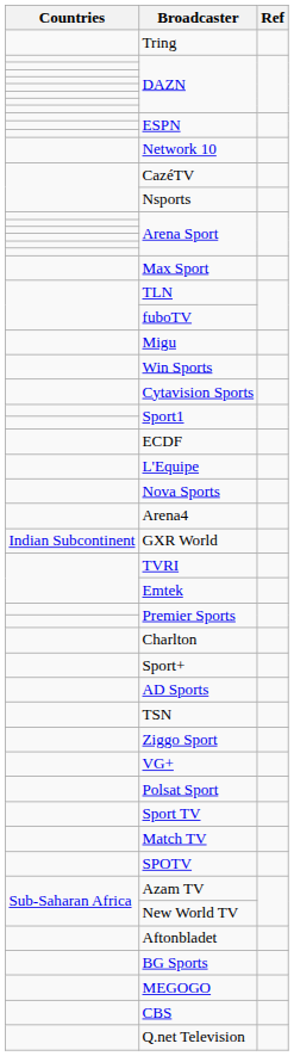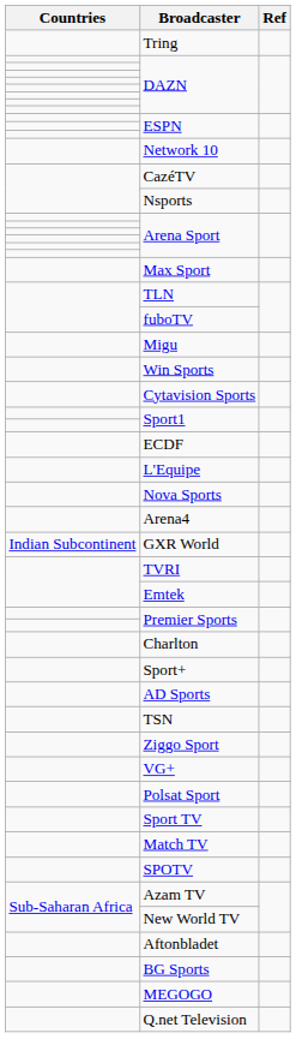- row: CBS
